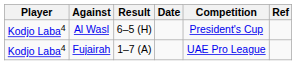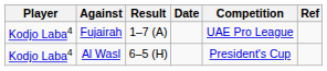rows swapped: Fujairah <-> Al Wasl
